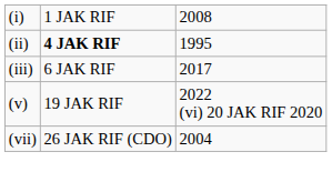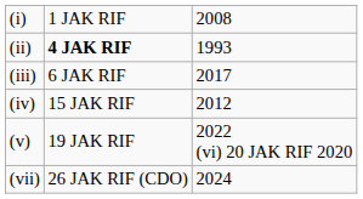(ii) | column 3: 1995 -> 1993
+ row: (iv) | 15 JAK RIF | 2012
(vii) | column 3: 2004 -> 2024
